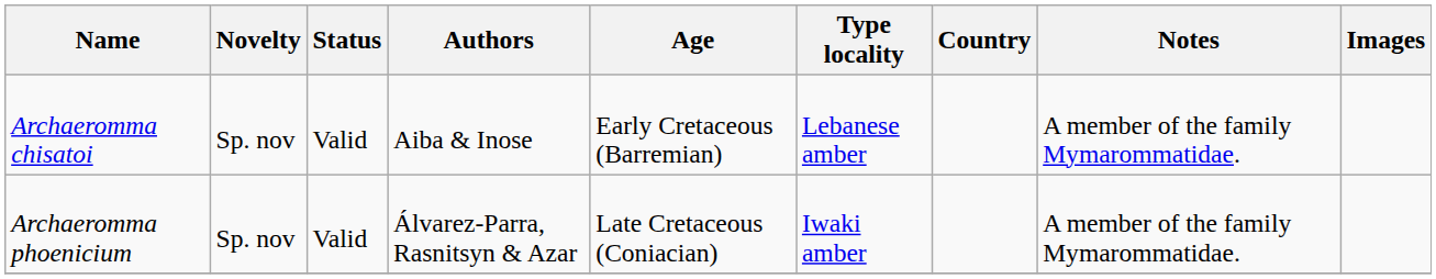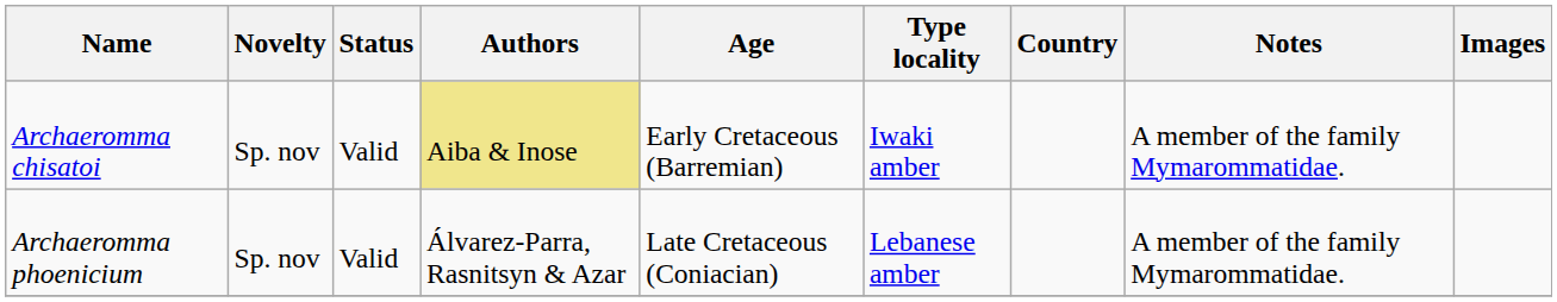Archaeromma chisatoi | Authors: no background -> khaki background
Archaeromma chisatoi | Type locality: Lebanese amber -> Iwaki amber
Archaeromma phoenicium | Type locality: Iwaki amber -> Lebanese amber
